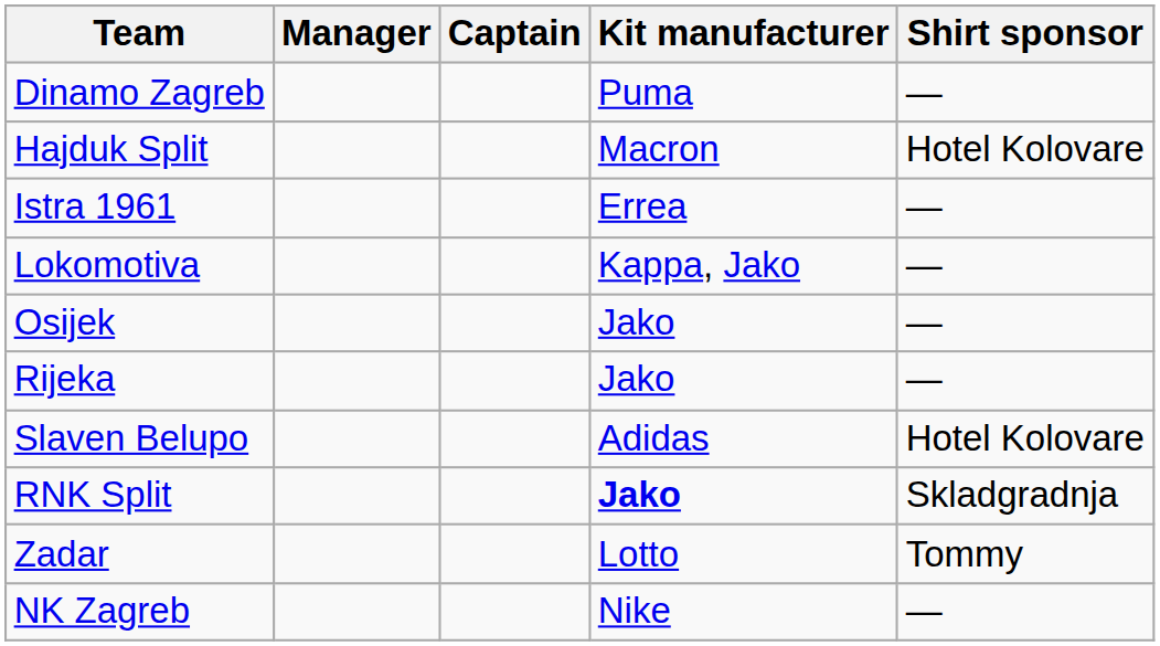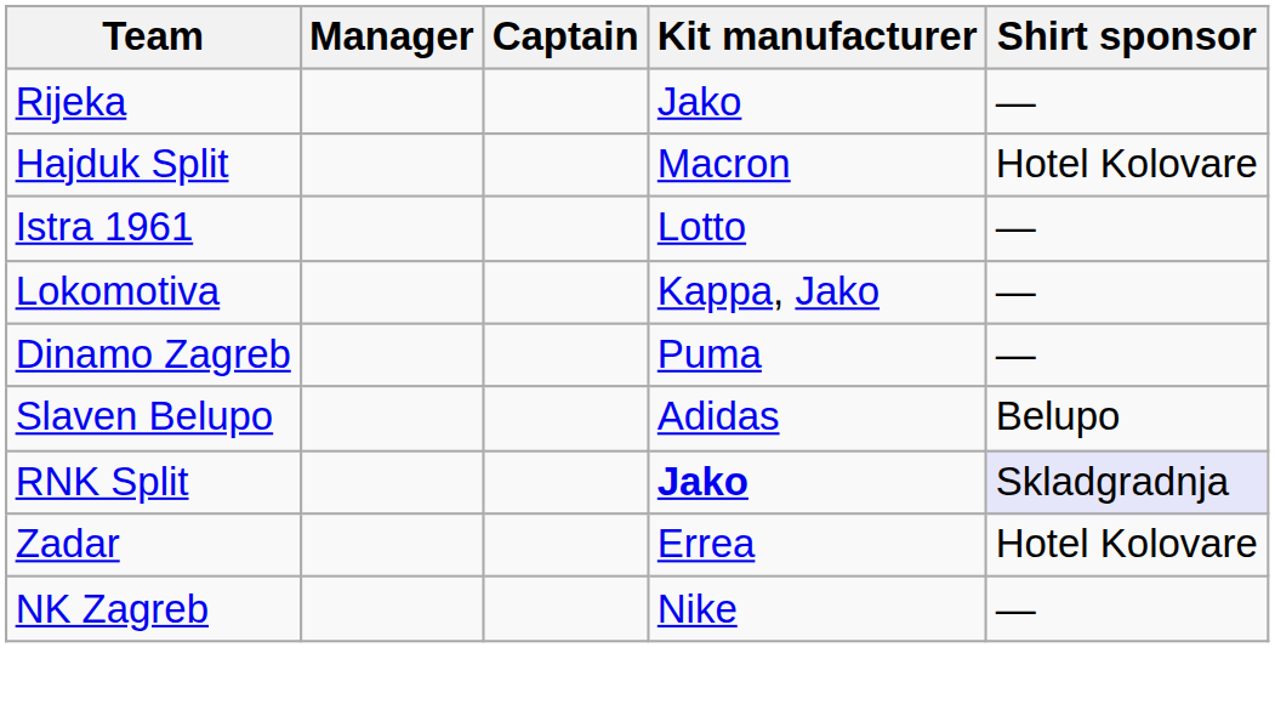rows swapped: Dinamo Zagreb <-> Rijeka
Istra 1961 | Kit manufacturer: Errea -> Lotto
- row: Osijek | Jako | —
Slaven Belupo | Shirt sponsor: Hotel Kolovare -> Belupo
RNK Split | Shirt sponsor: no background -> lavender background
Zadar | Kit manufacturer: Lotto -> Errea
Zadar | Shirt sponsor: Tommy -> Hotel Kolovare
